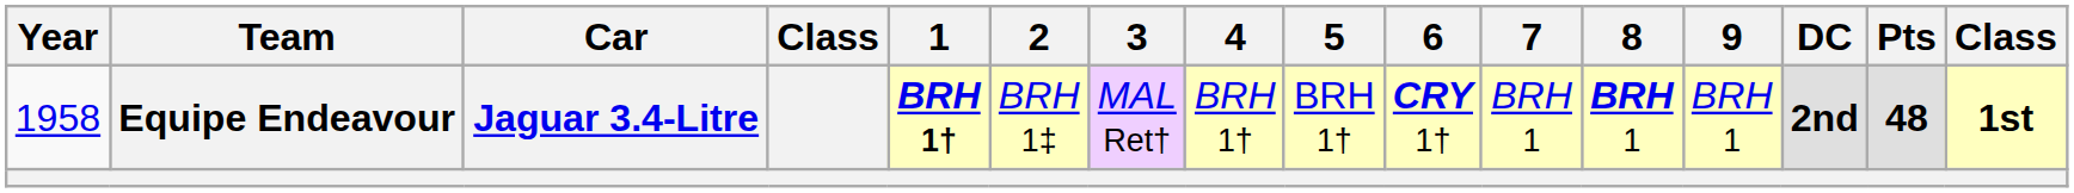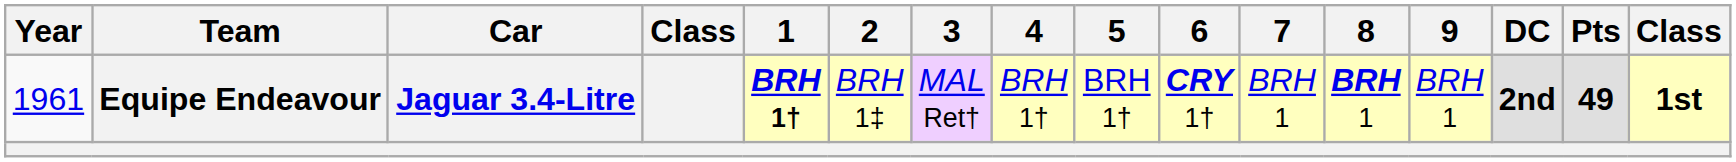Equipe Endeavour | Year: 1958 -> 1961
Equipe Endeavour | Pts: 48 -> 49
